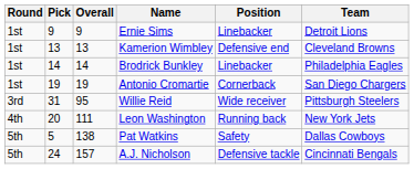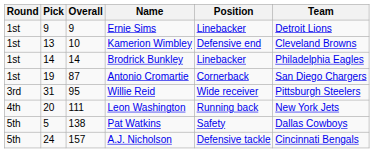Kamerion Wimbley | Overall: 13 -> 10
Antonio Cromartie | Overall: 19 -> 87
